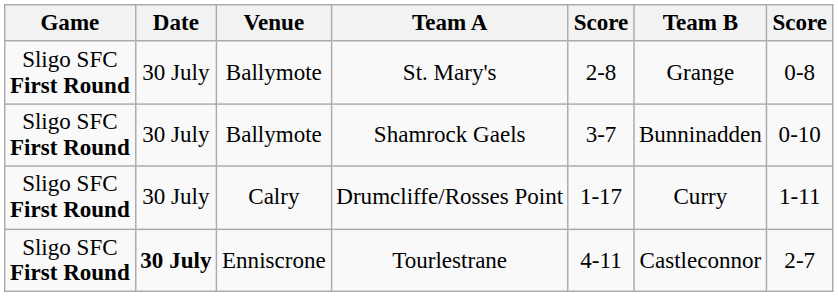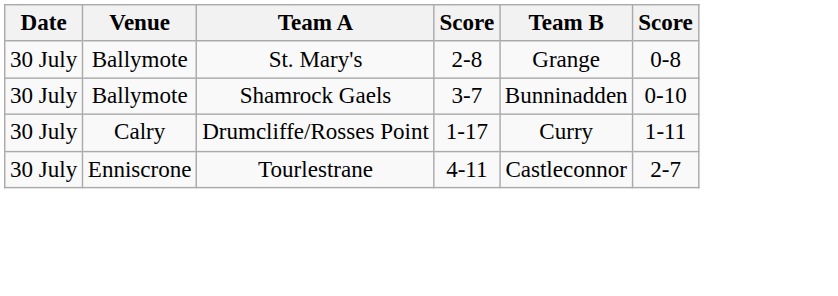- column: Game | Sligo SFC First Round | Sligo SFC First Round | Sligo SFC First Round | Sligo SFC First Round
Tourlestrane | Date: bold -> normal
